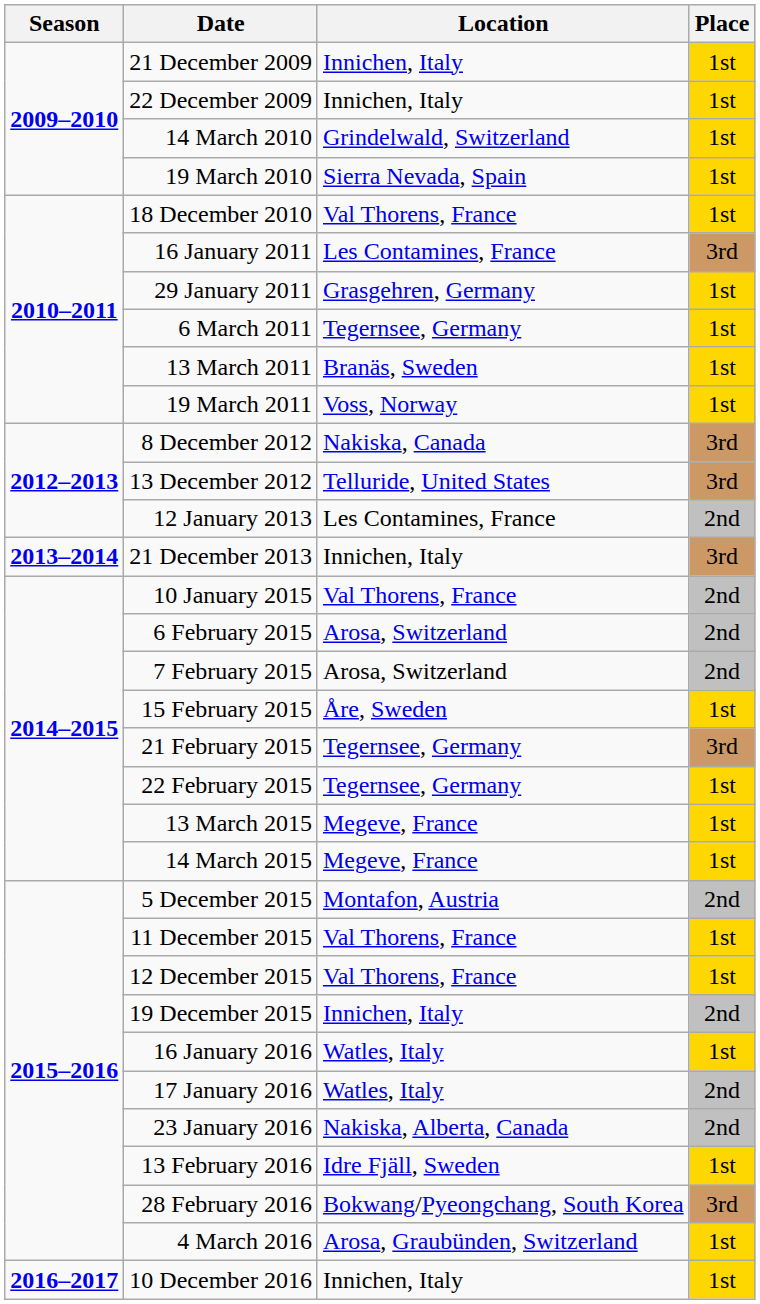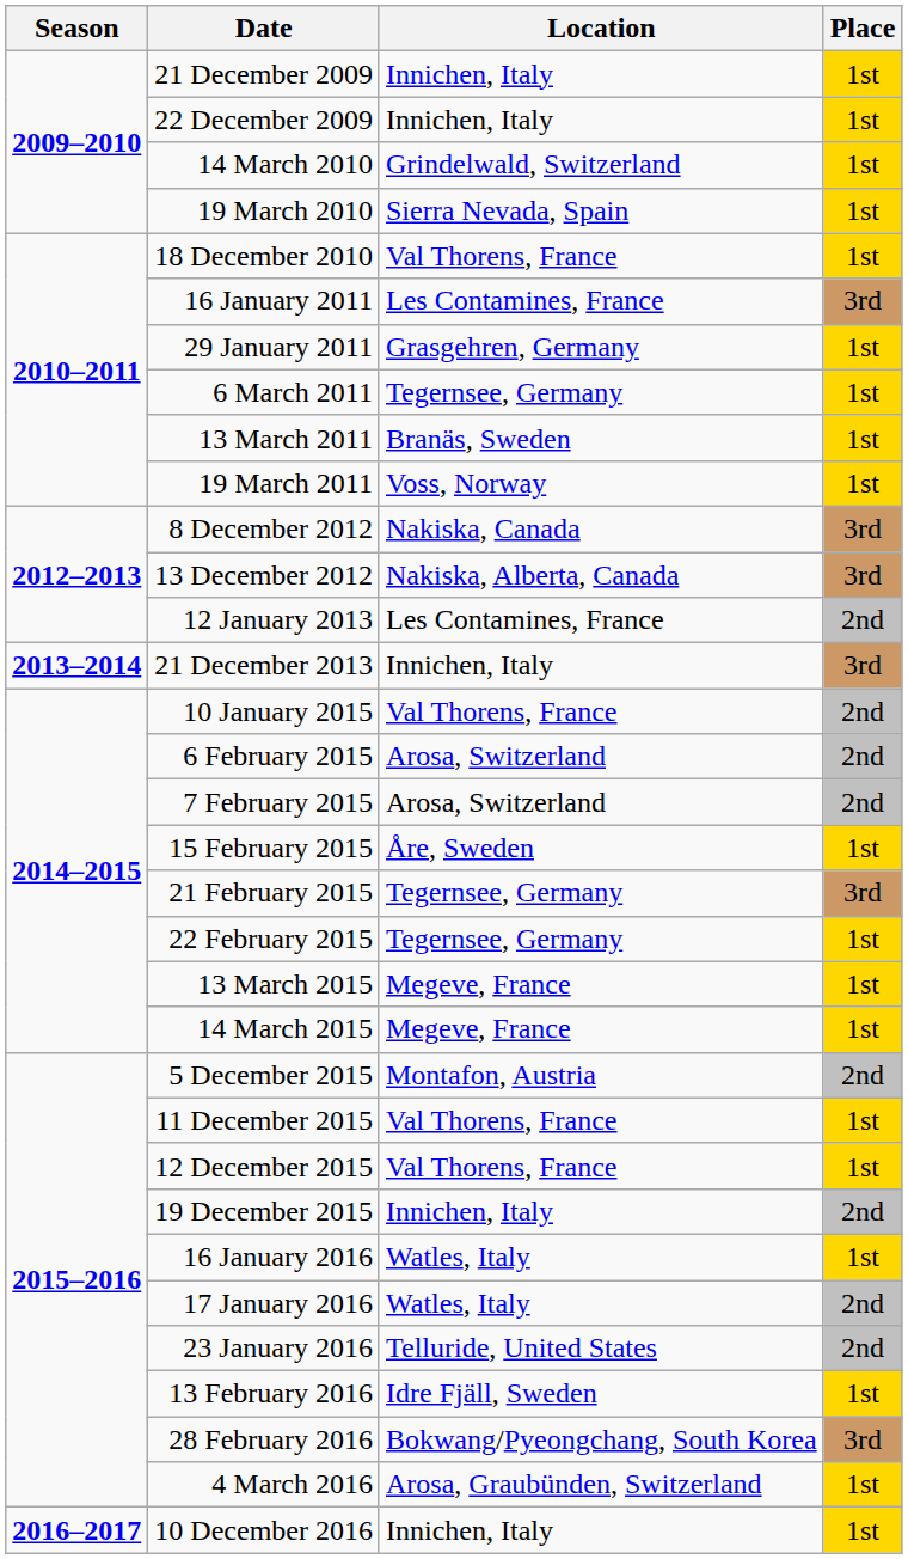13 December 2012 | Location: Telluride, United States -> Nakiska, Alberta, Canada
23 January 2016 | Location: Nakiska, Alberta, Canada -> Telluride, United States
